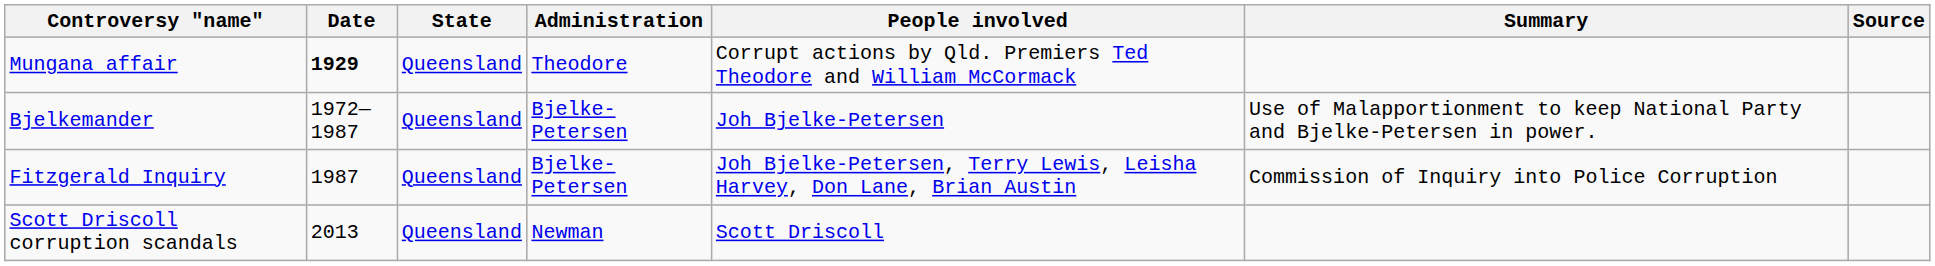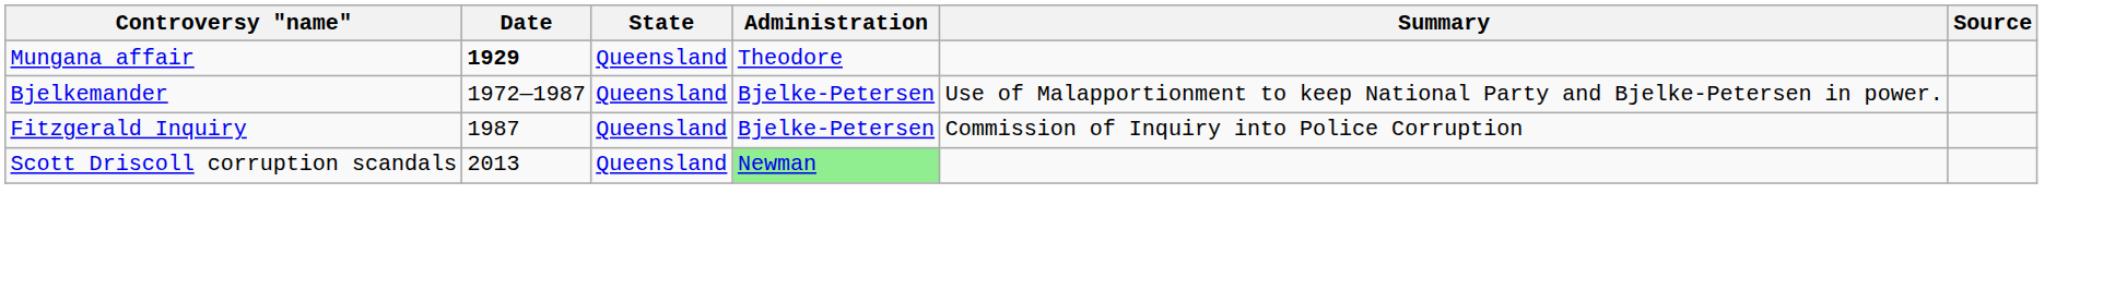- column: People involved | Corrupt actions by Qld. Premiers Ted Theodore and William McCormack | Joh Bjelke-Petersen | Joh Bjelke-Petersen, Terry Lewis, Leisha Harvey, Don Lane, Brian Austin | Scott Driscoll
Scott Driscoll corruption scandals | Administration: no background -> lightgreen background
